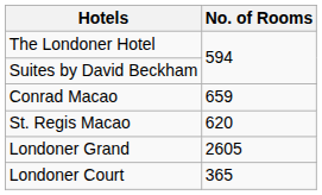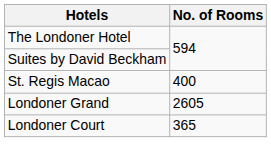- row: Conrad Macao | 659
St. Regis Macao | No. of Rooms: 620 -> 400
